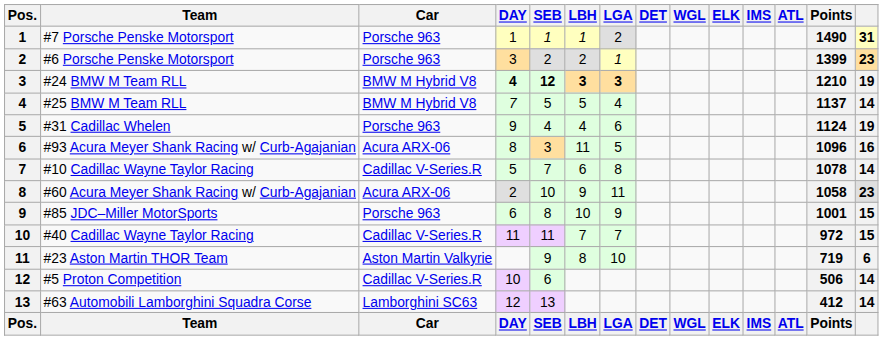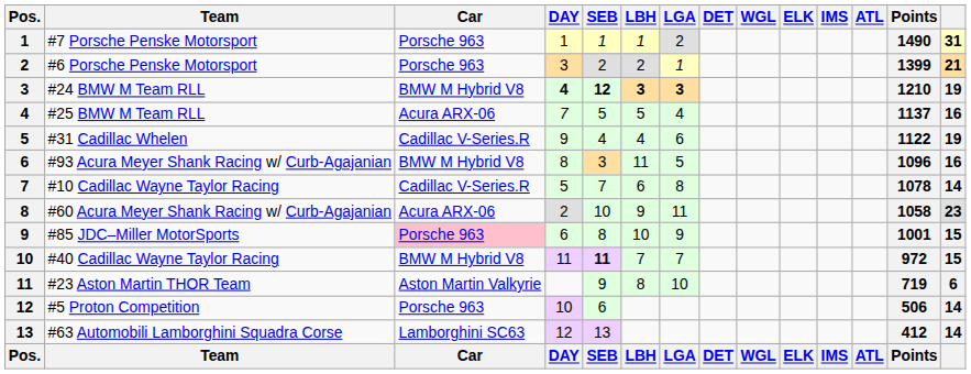#6 Porsche Penske Motorsport | column 14: 23 -> 21
#25 BMW M Team RLL | Car: BMW M Hybrid V8 -> Acura ARX-06
#25 BMW M Team RLL | column 14: 14 -> 16
#31 Cadillac Whelen | Car: Porsche 963 -> Cadillac V-Series.R
#31 Cadillac Whelen | Points: 1124 -> 1122
#93 Acura Meyer Shank Racing w/ Curb-Agajanian | Car: Acura ARX-06 -> BMW M Hybrid V8
#85 JDC–Miller MotorSports | Car: no background -> pink background
#40 Cadillac Wayne Taylor Racing | Car: Cadillac V-Series.R -> BMW M Hybrid V8
#40 Cadillac Wayne Taylor Racing | SEB: normal -> bold
#5 Proton Competition | Car: Cadillac V-Series.R -> Porsche 963
